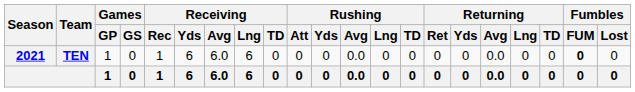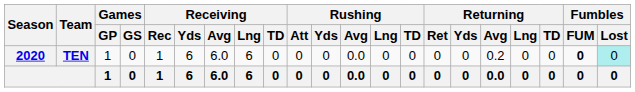TEN | Season: 2021 -> 2020
TEN | Returning / Avg: 0.0 -> 0.2
TEN | Fumbles / Lost: no background -> paleturquoise background
